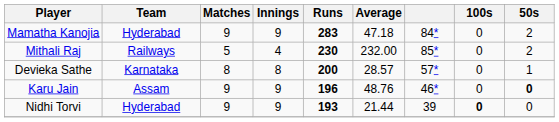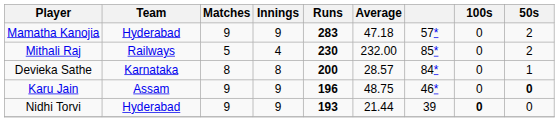Mamatha Kanojia | column 7: 84* -> 57*
Devieka Sathe | column 7: 57* -> 84*
Karu Jain | Average: 48.76 -> 48.75
